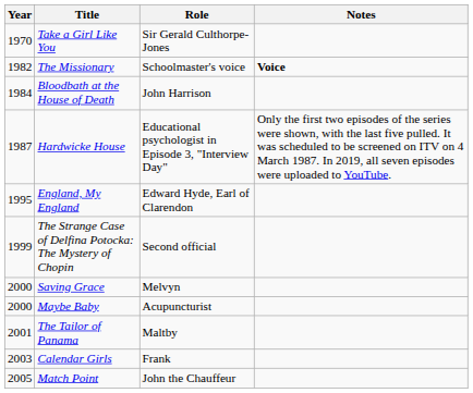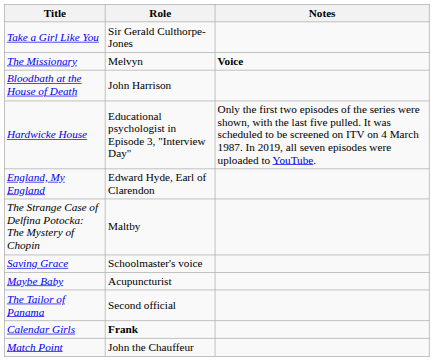- column: Year | 1970 | 1982 | 1984 | 1987 | 1995 | 1999 | 2000 | 2000 | 2001 | 2003 | 2005
The Missionary | Role: Schoolmaster's voice -> Melvyn
The Strange Case of Delfina Potocka: The Mystery of Chopin | Role: Second official -> Maltby
Saving Grace | Role: Melvyn -> Schoolmaster's voice
The Tailor of Panama | Role: Maltby -> Second official
Calendar Girls | Role: normal -> bold
